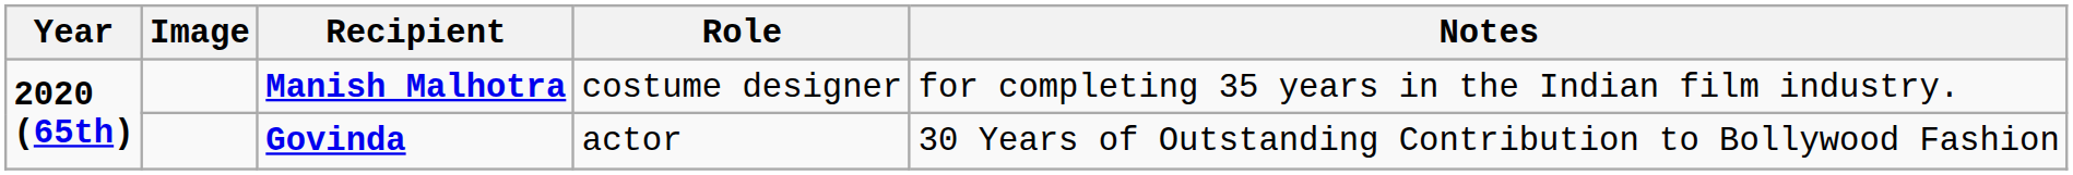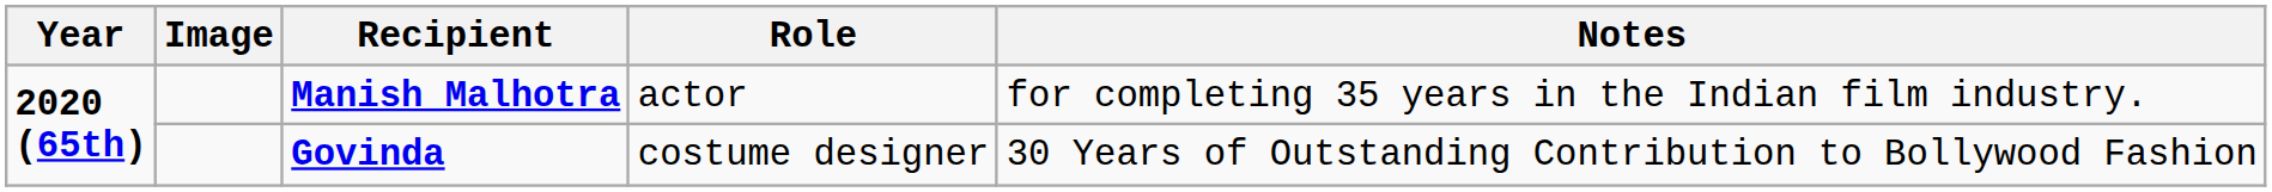Manish Malhotra | Role: costume designer -> actor
Govinda | Role: actor -> costume designer
